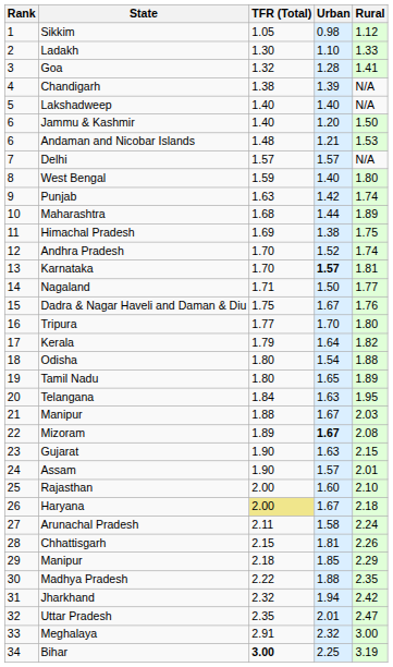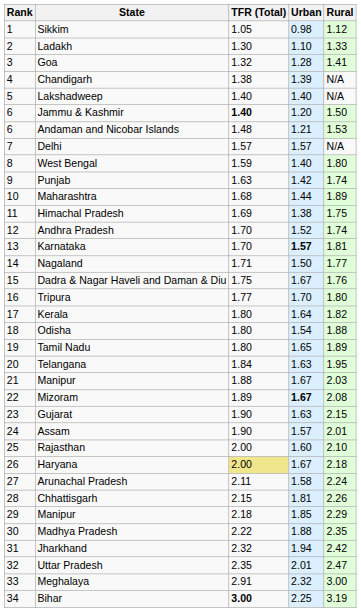Jammu & Kashmir | TFR (Total): normal -> bold
Kerala | TFR (Total): 1.79 -> 1.80
